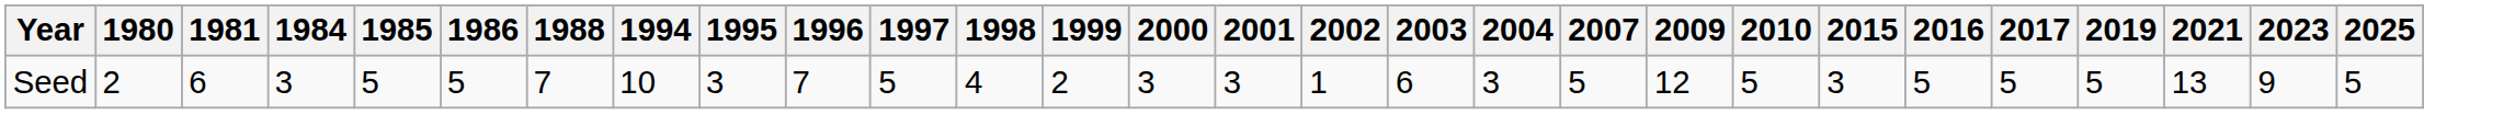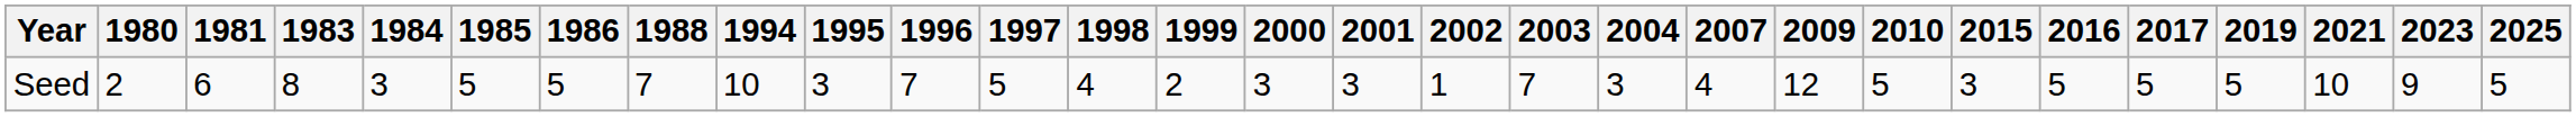+ column: 1983 | 8
Seed | 2003: 6 -> 7
Seed | 2007: 5 -> 4
Seed | 2021: 13 -> 10
